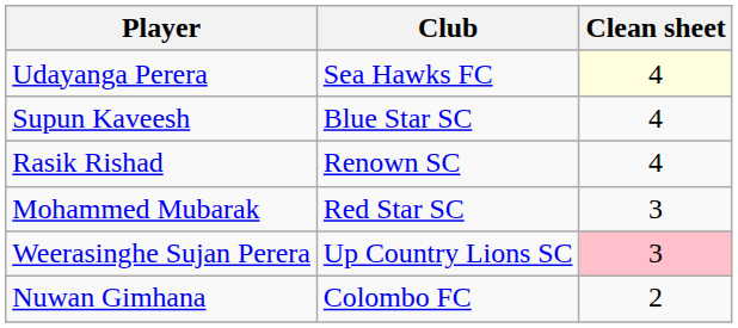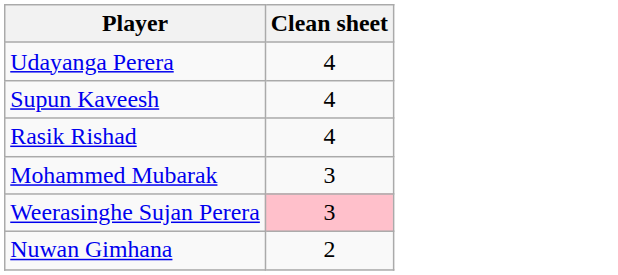- column: Club | Sea Hawks FC | Blue Star SC | Renown SC | Red Star SC | Up Country Lions SC | Colombo FC
Udayanga Perera | Clean sheet: lightyellow background -> no background
